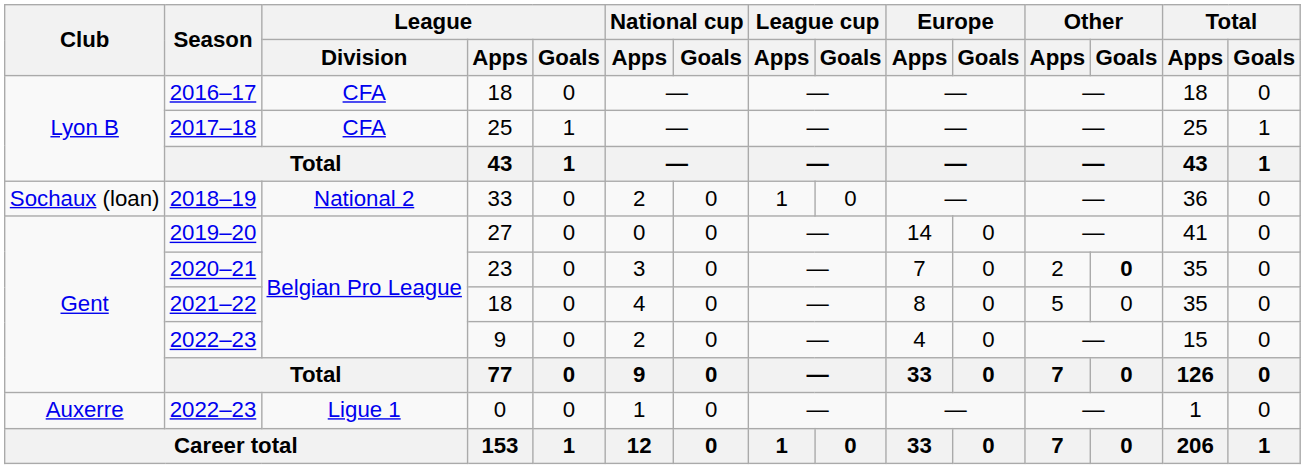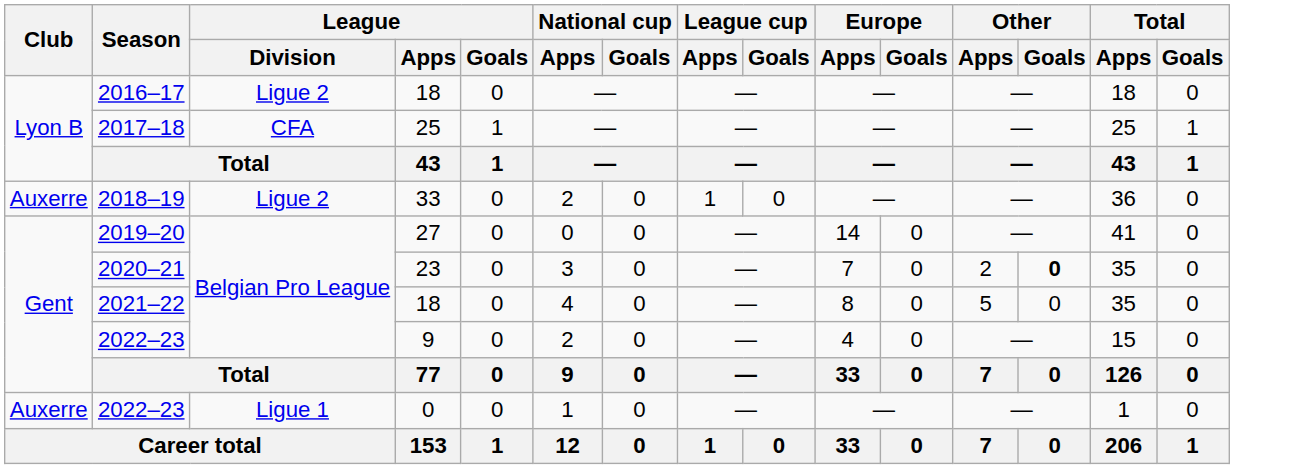2016–17 | League / Division: CFA -> Ligue 2
2018–19 | Club: Sochaux (loan) -> Auxerre
2018–19 | League / Division: National 2 -> Ligue 2
